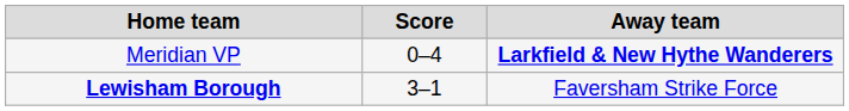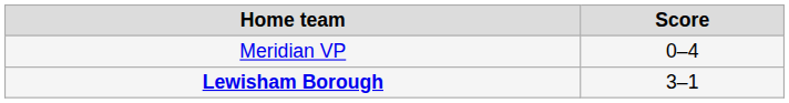- column: Away team | Larkfield & New Hythe Wanderers | Faversham Strike Force
